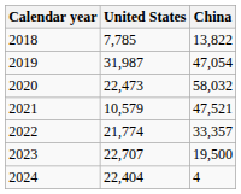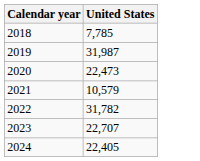- column: China | 13,822 | 47,054 | 58,032 | 47,521 | 33,357 | 19,500 | 4
2022 | United States: 21,774 -> 31,782
2024 | United States: 22,404 -> 22,405
